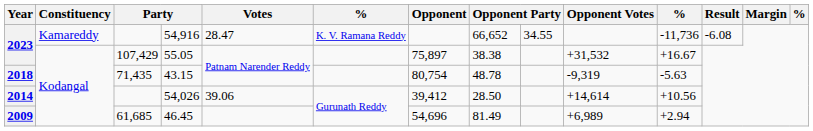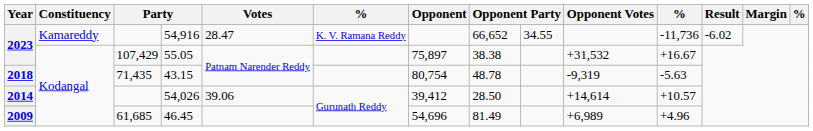54,916 | Result: -6.08 -> -6.02
54,026 | column 11: +10.56 -> +10.57
46.45 | column 11: +2.94 -> +4.96
